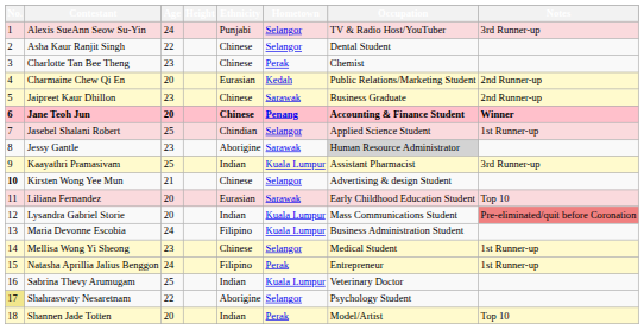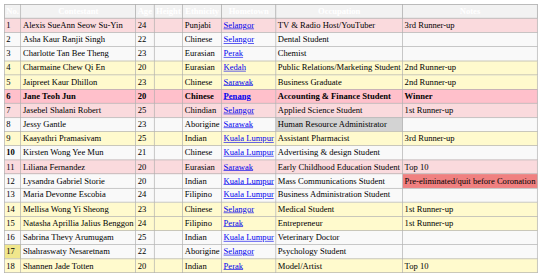Charlotte Tan Bee Theng | Ethnicity: Chinese -> Eurasian
Kirsten Wong Yee Mun | Hometown: Selangor -> Kuala Lumpur
